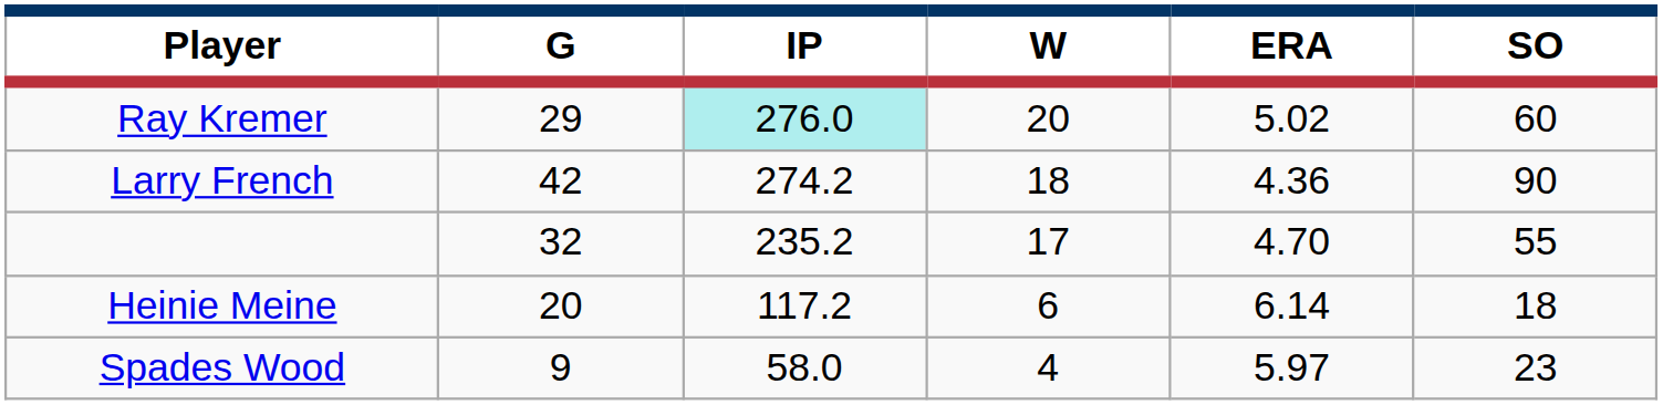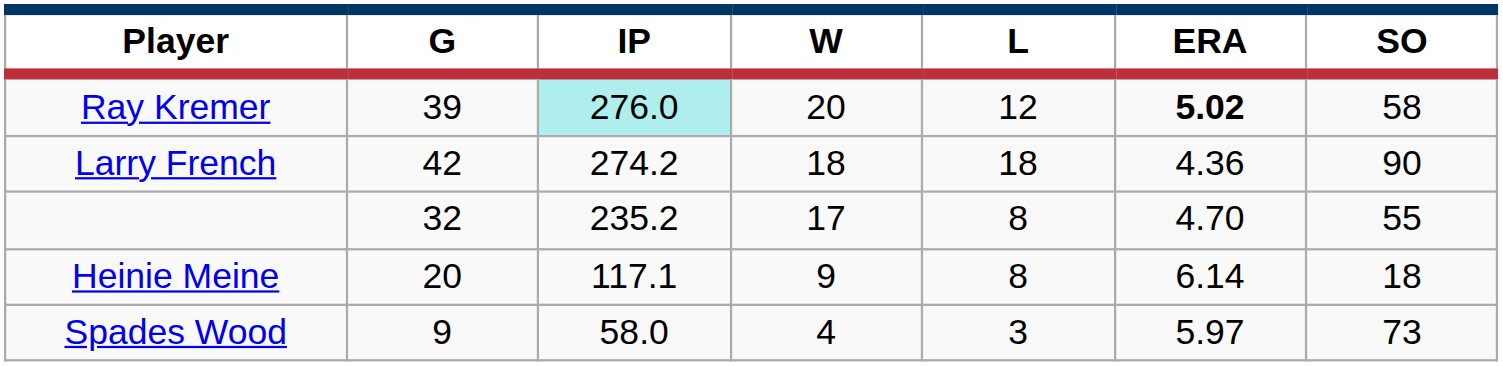+ column: L | 12 | 18 | 8 | 8 | 3
Ray Kremer | G: 29 -> 39
Ray Kremer | ERA: normal -> bold
Ray Kremer | SO: 60 -> 58
Heinie Meine | IP: 117.2 -> 117.1
Heinie Meine | W: 6 -> 9
Spades Wood | SO: 23 -> 73
